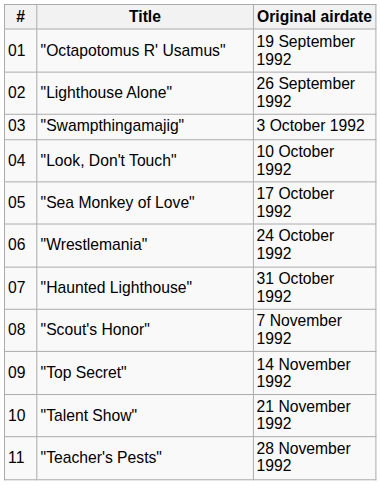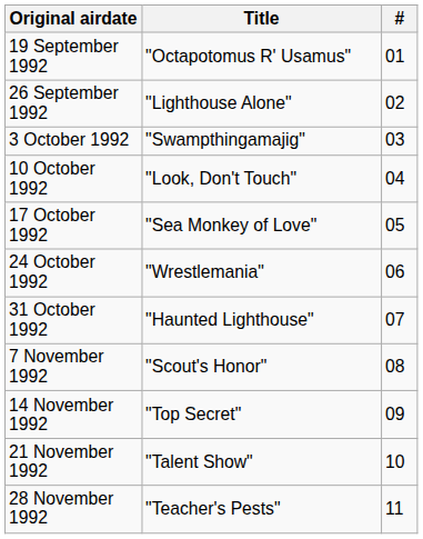columns swapped: # <-> Original airdate
